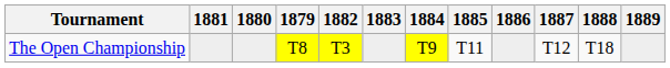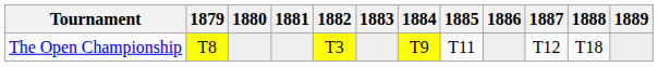columns swapped: 1879 <-> 1881
